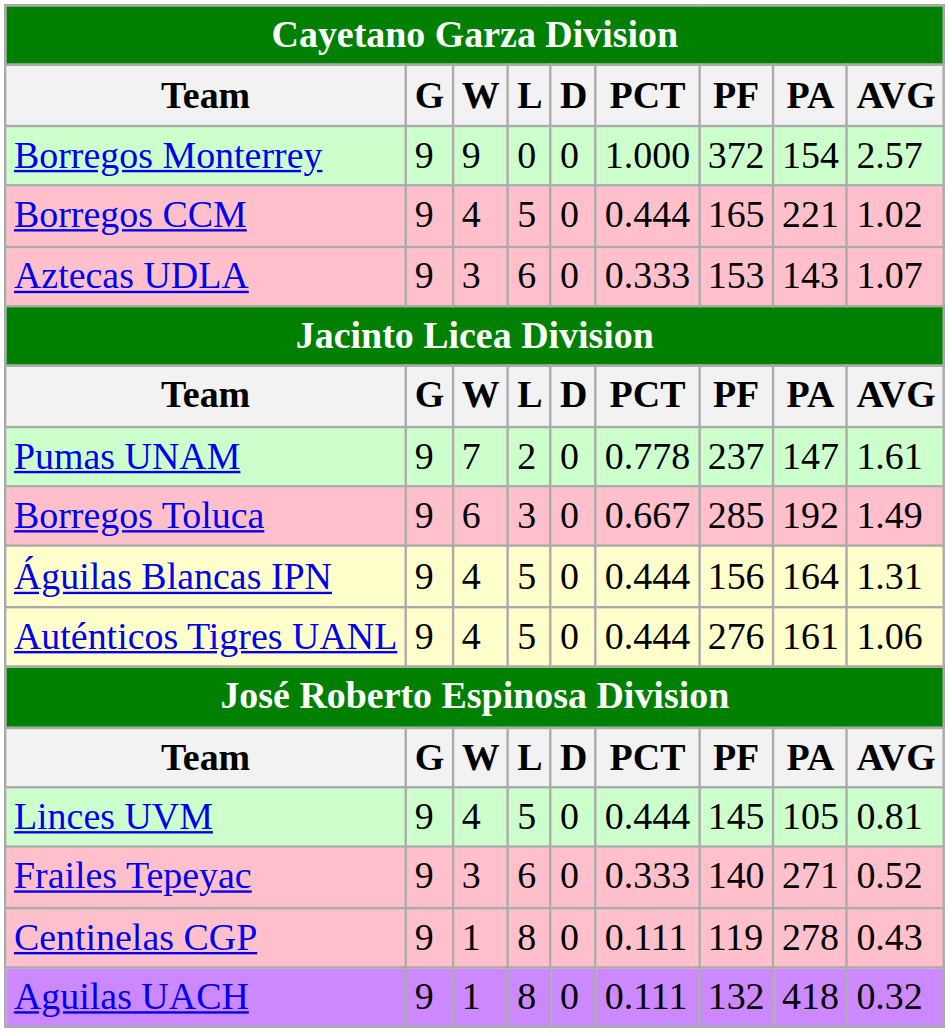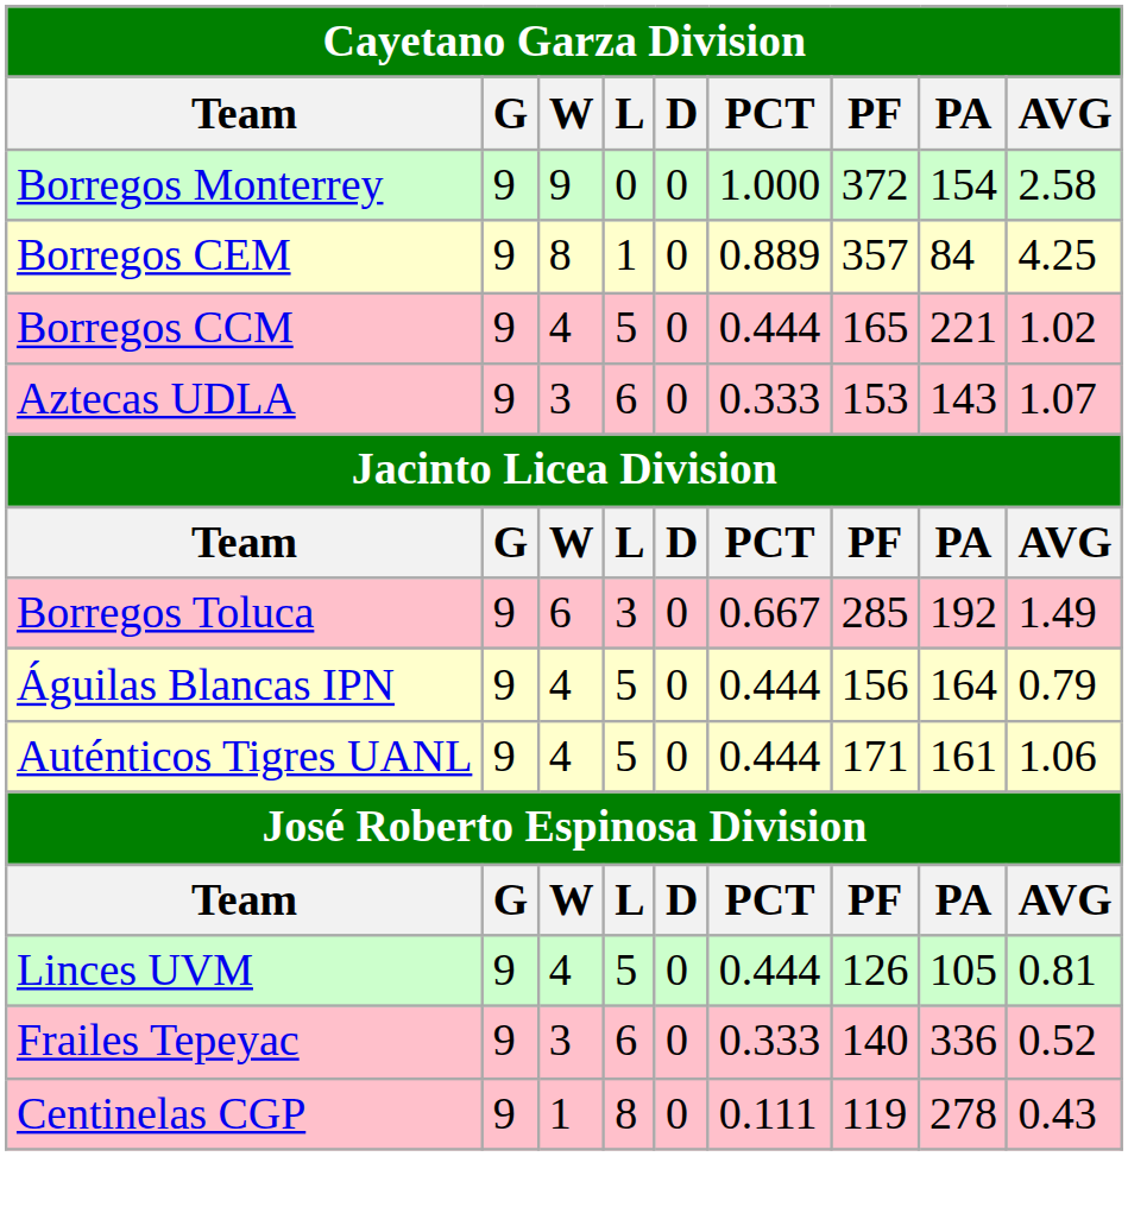Borregos Monterrey | AVG: 2.57 -> 2.58
+ row: Borregos CEM | 9 | 8 | 1 | 0 | 0.889 | 357 | 84 | 4.25
- row: Pumas UNAM | 9 | 7 | 2 | 0 | 0.778 | 237 | 147 | 1.61
Águilas Blancas IPN | AVG: 1.31 -> 0.79
Auténticos Tigres UANL | PF: 276 -> 171
Linces UVM | PF: 145 -> 126
Frailes Tepeyac | PA: 271 -> 336
- row: Aguilas UACH | 9 | 1 | 8 | 0 | 0.111 | 132 | 418 | 0.32
